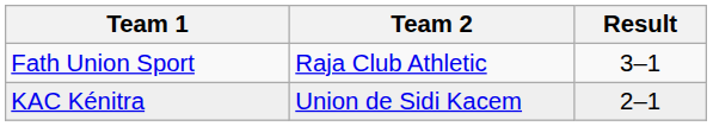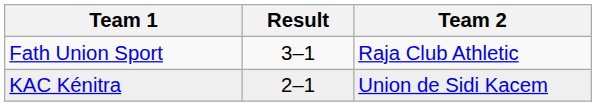columns swapped: Team 2 <-> Result
